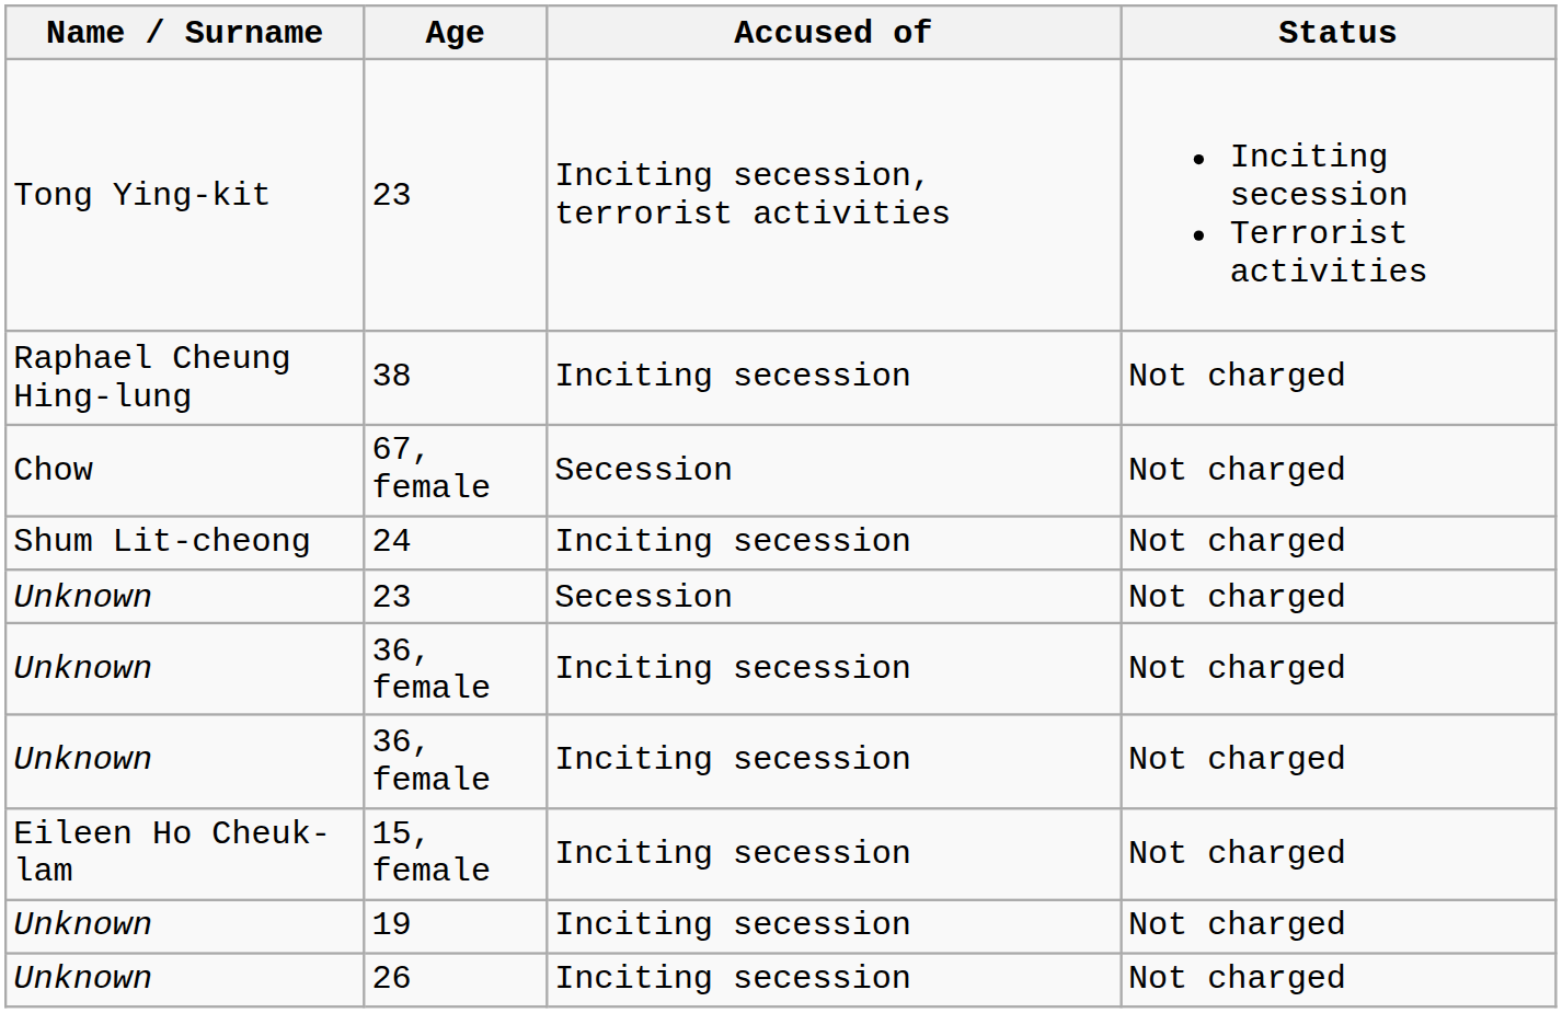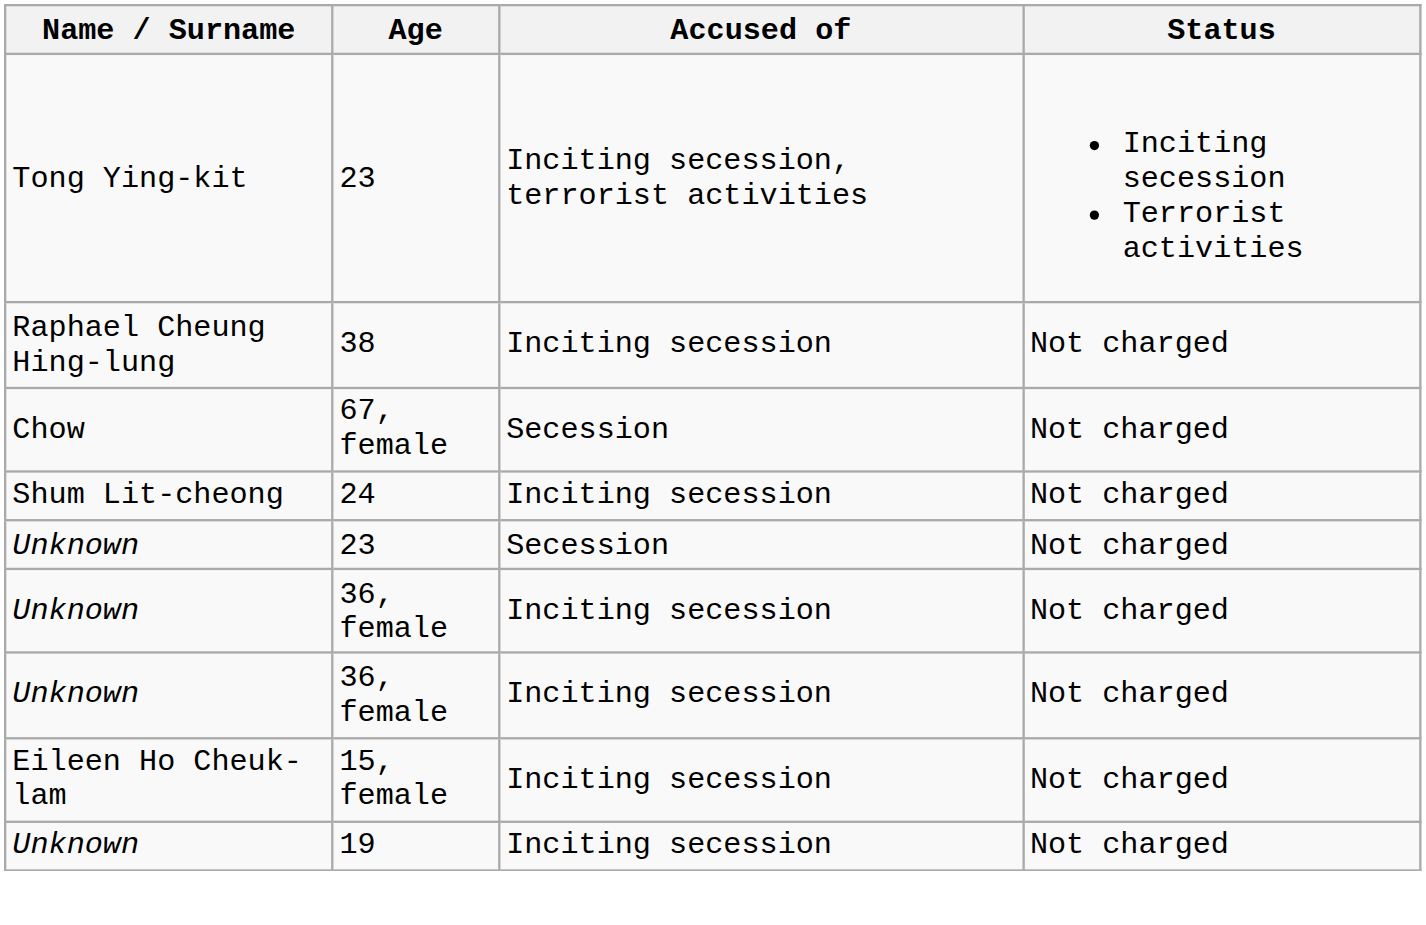- row: Unknown | 26 | Inciting secession | Not charged
